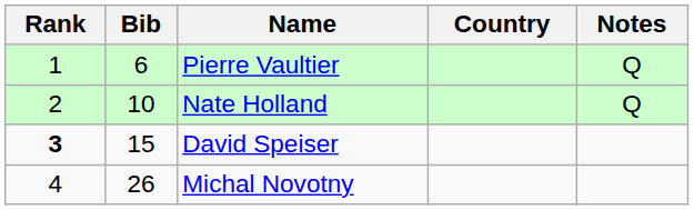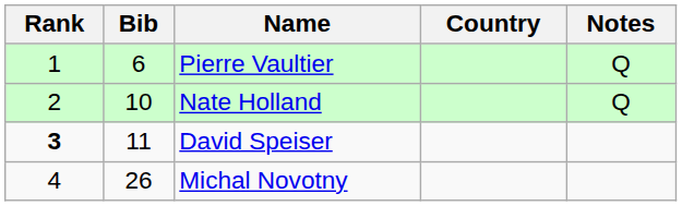David Speiser | Bib: 15 -> 11
